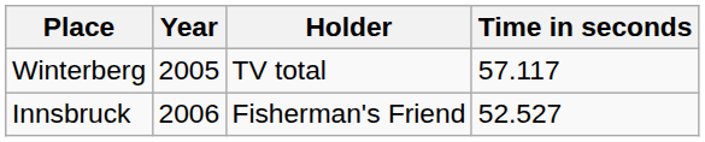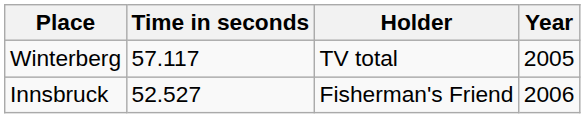columns swapped: Time in seconds <-> Year
